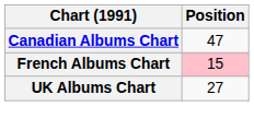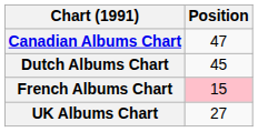+ row: Dutch Albums Chart | 45
